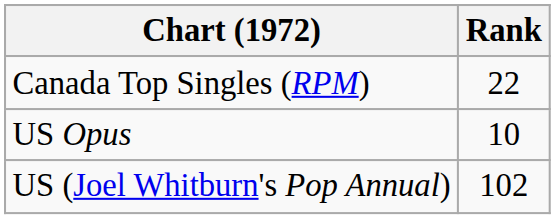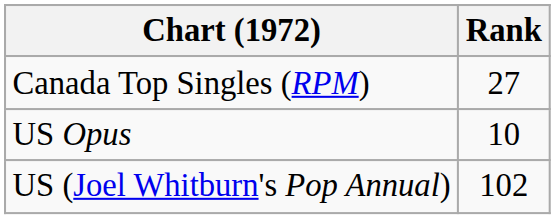Canada Top Singles (RPM) | Rank: 22 -> 27
